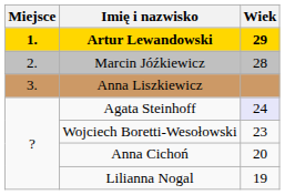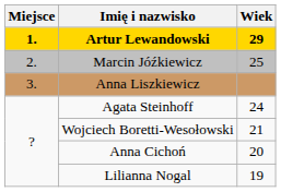Marcin Jóźkiewicz | Wiek: 28 -> 25
Agata Steinhoff | Wiek: lavender background -> no background
Wojciech Boretti-Wesołowski | Wiek: 23 -> 21
